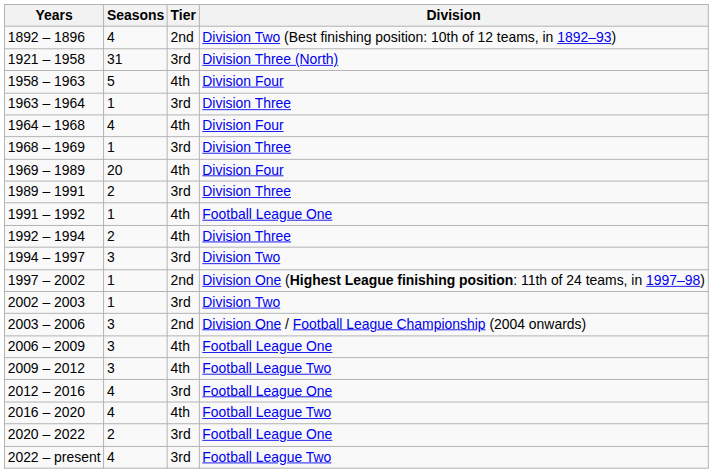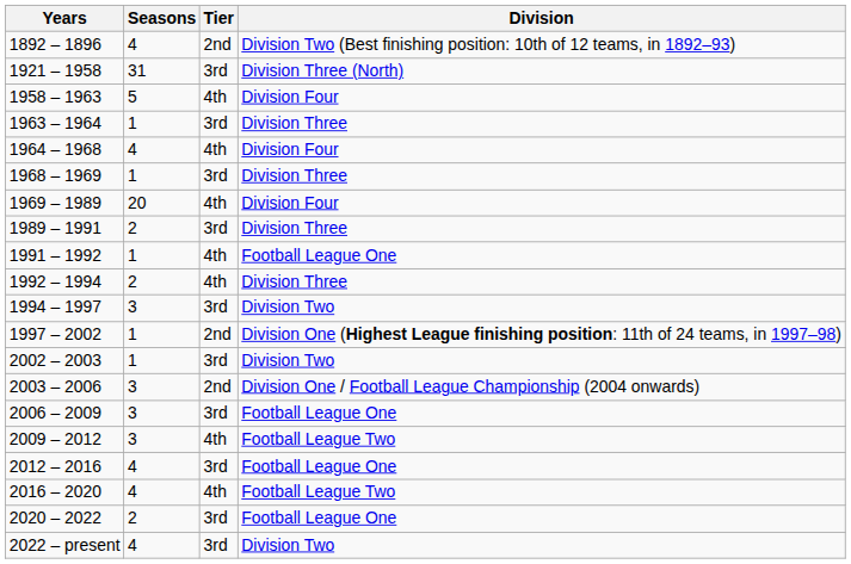2006 – 2009 | Tier: 4th -> 3rd
2022 – present | Division: Football League Two -> Division Two
